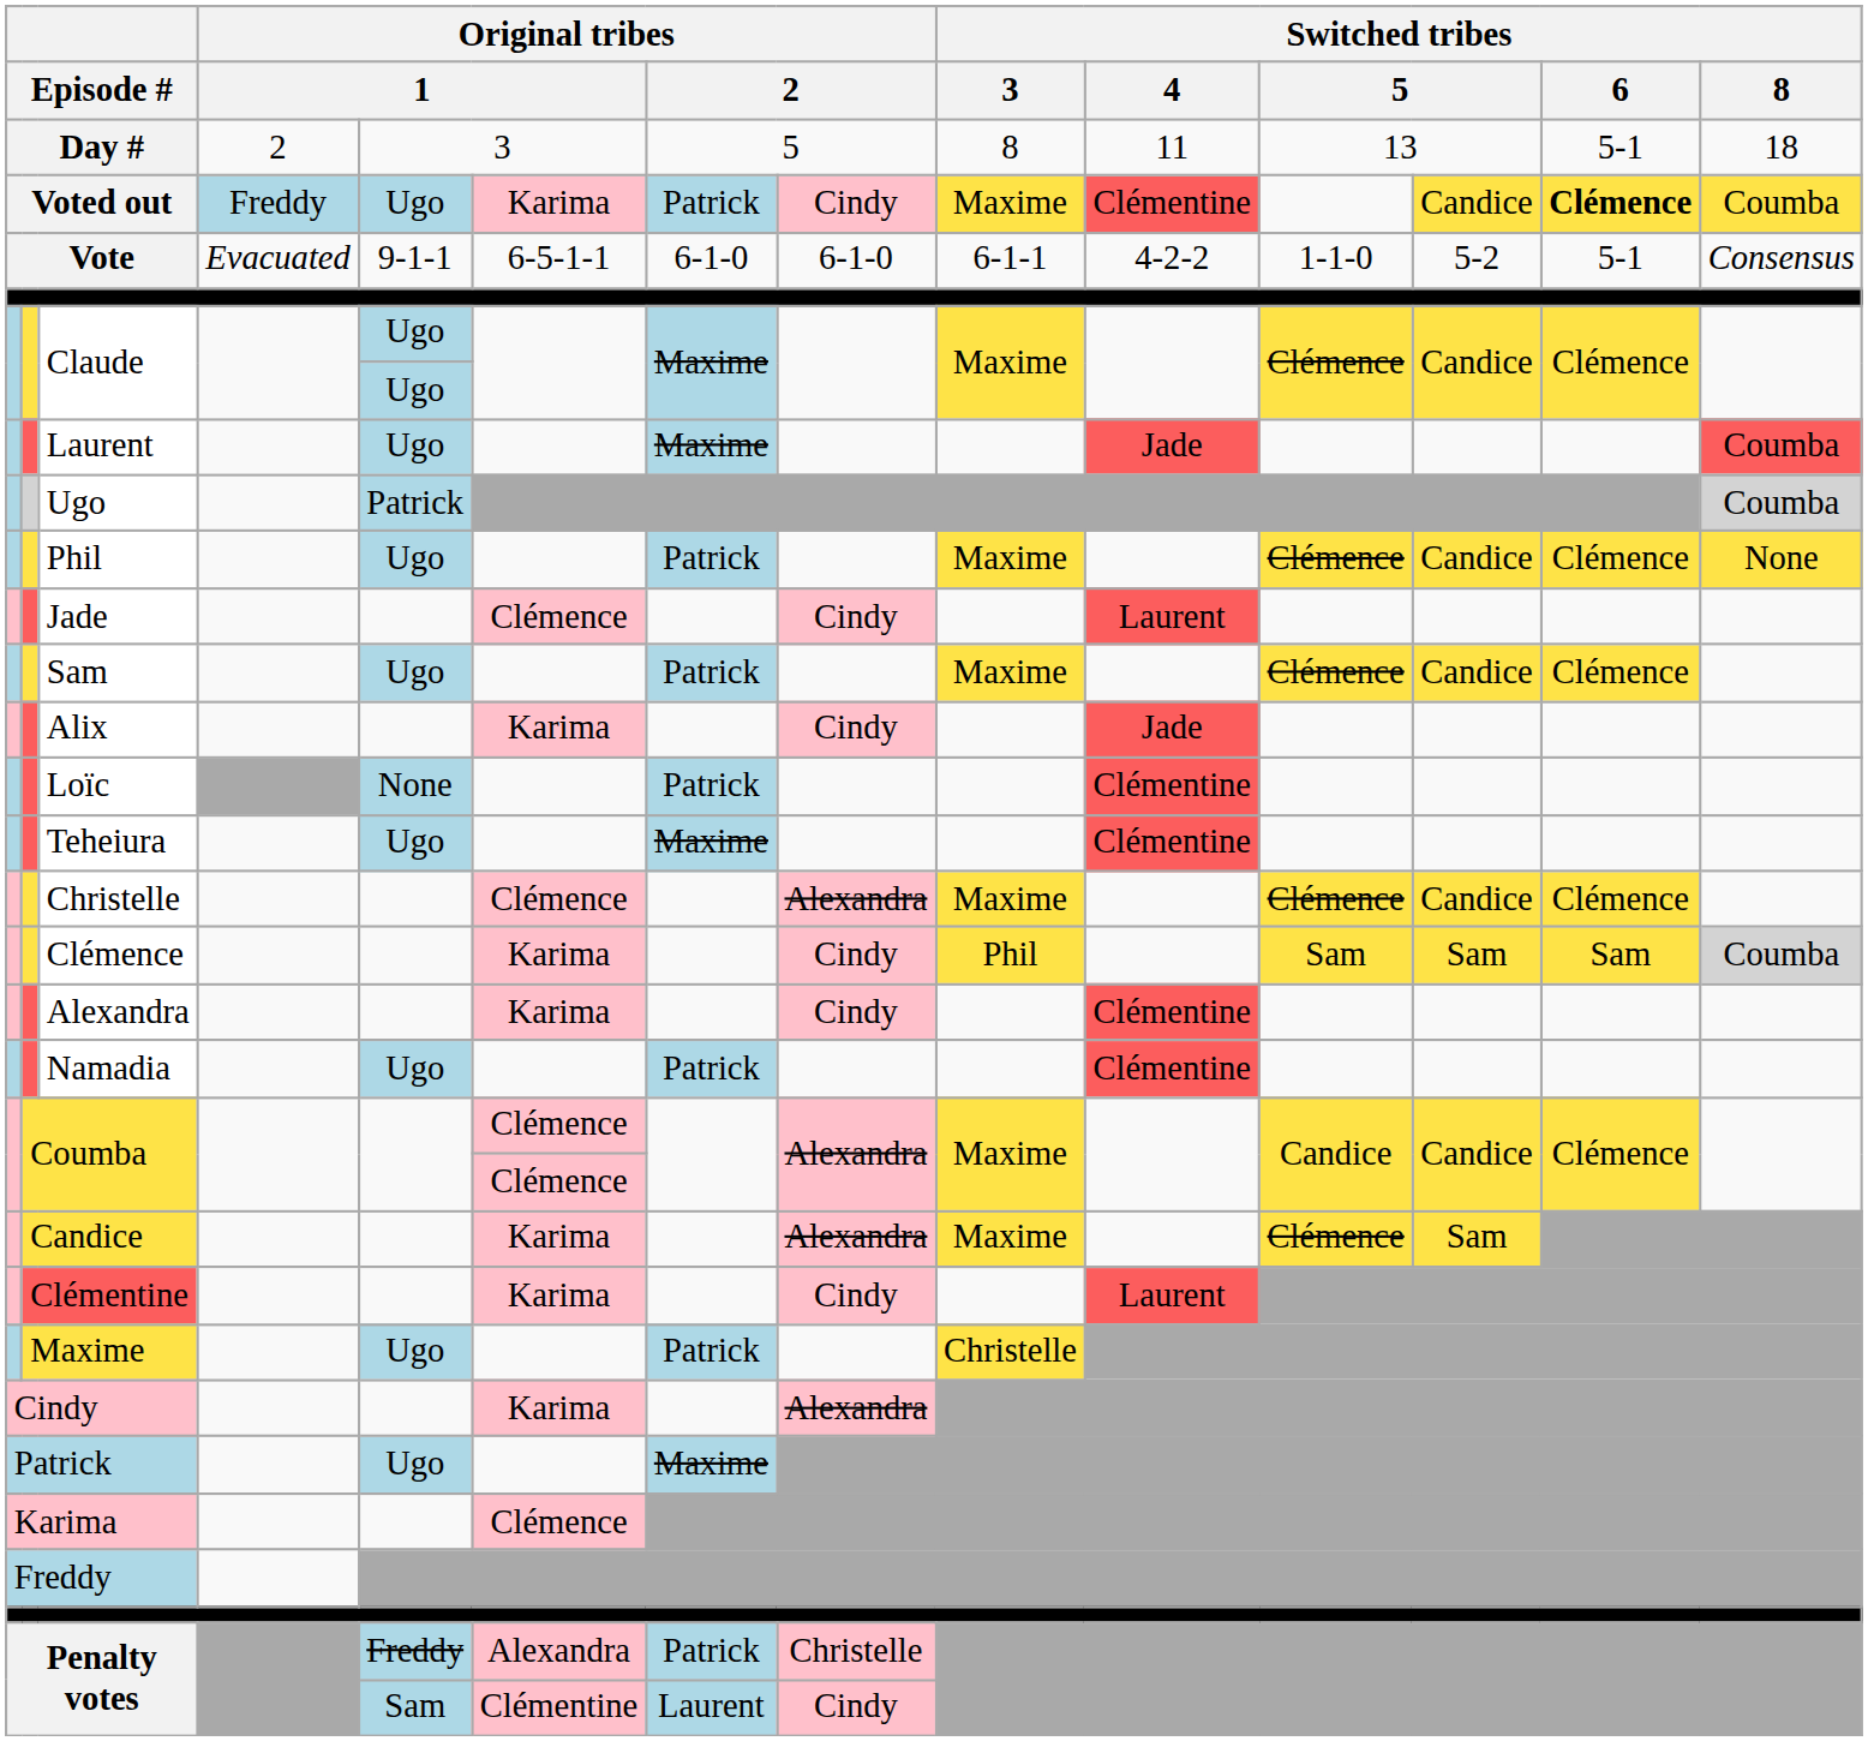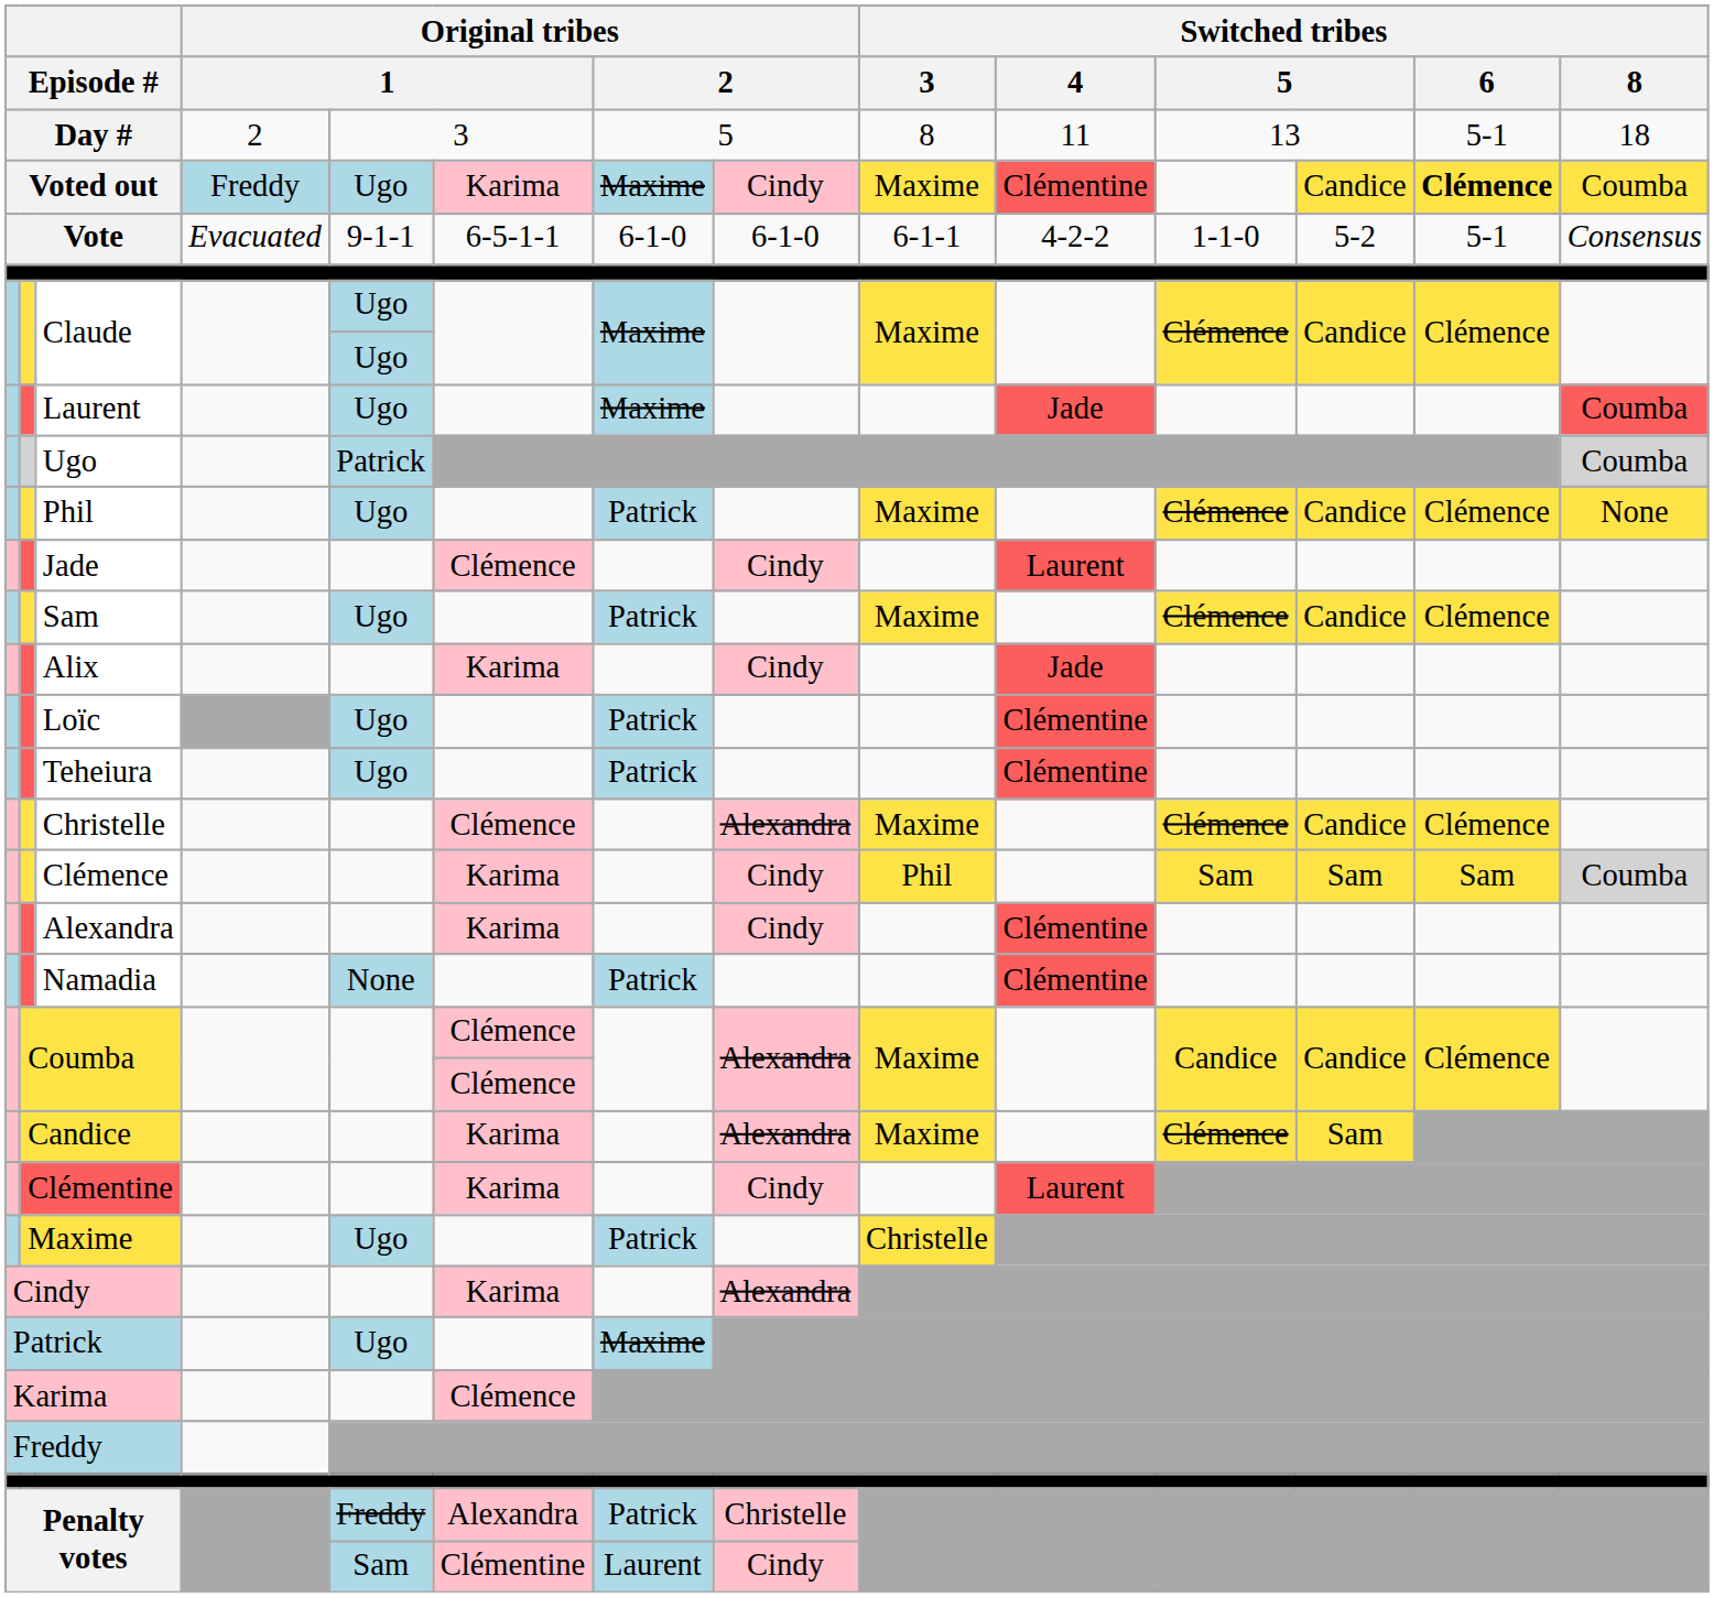Voted out | column 7: Patrick -> Maxime
Loïc | column 5: None -> Ugo
Teheiura | column 7: Maxime -> Patrick
Namadia | column 5: Ugo -> None
